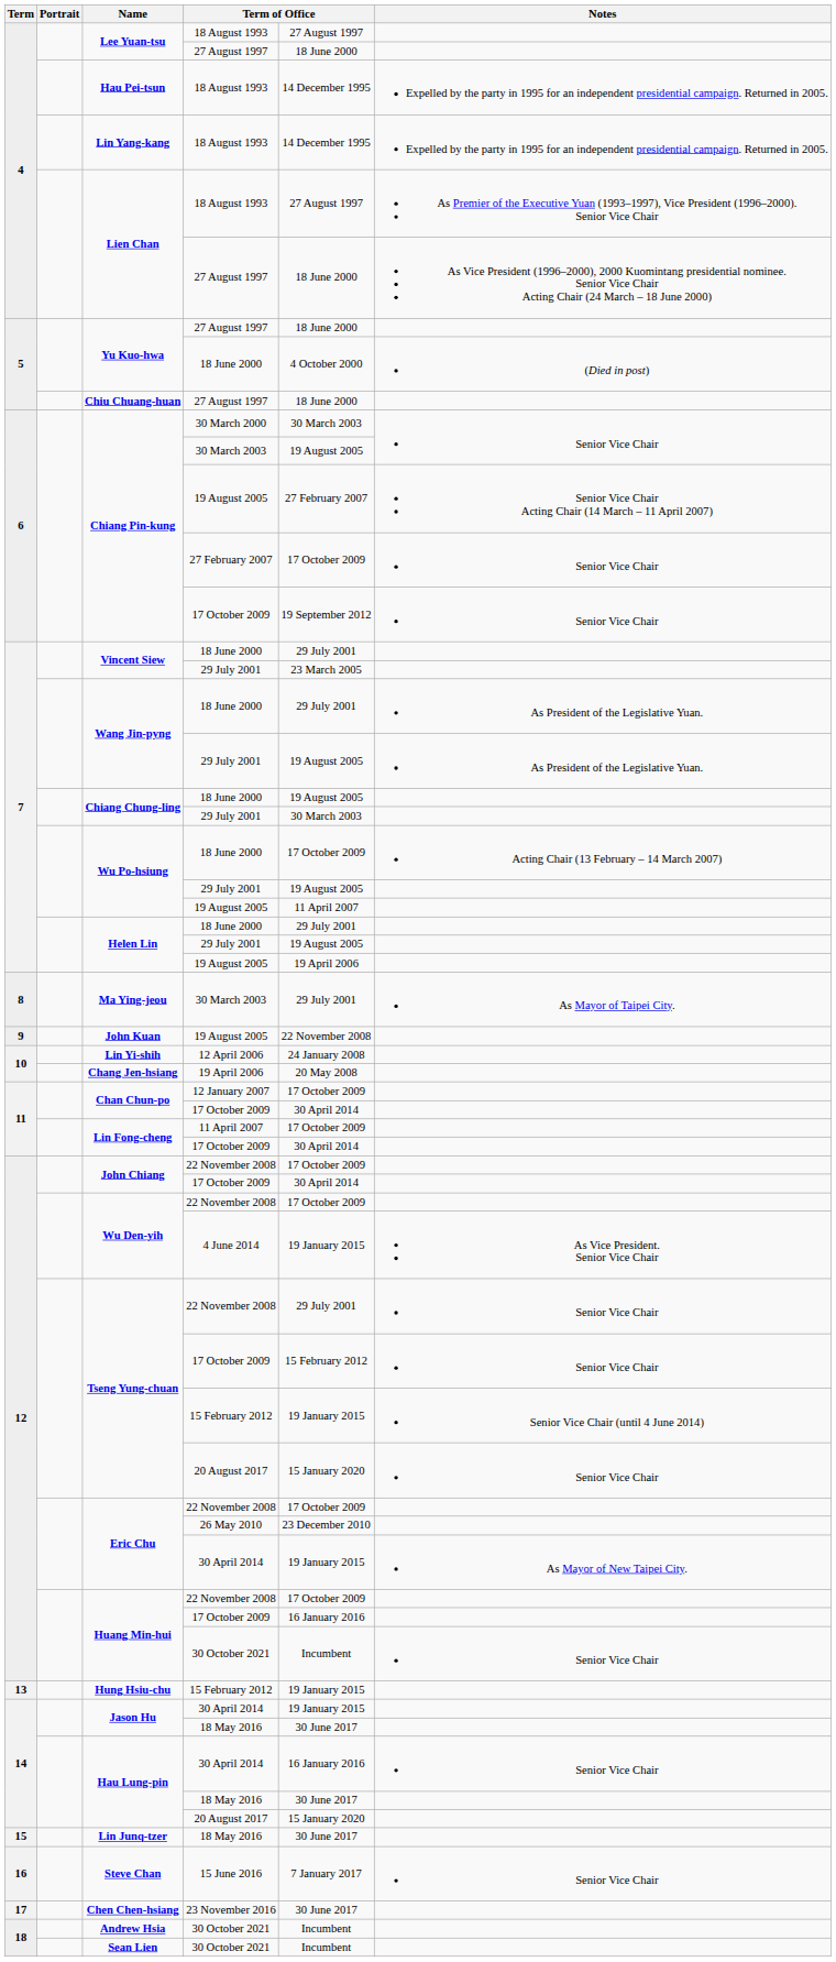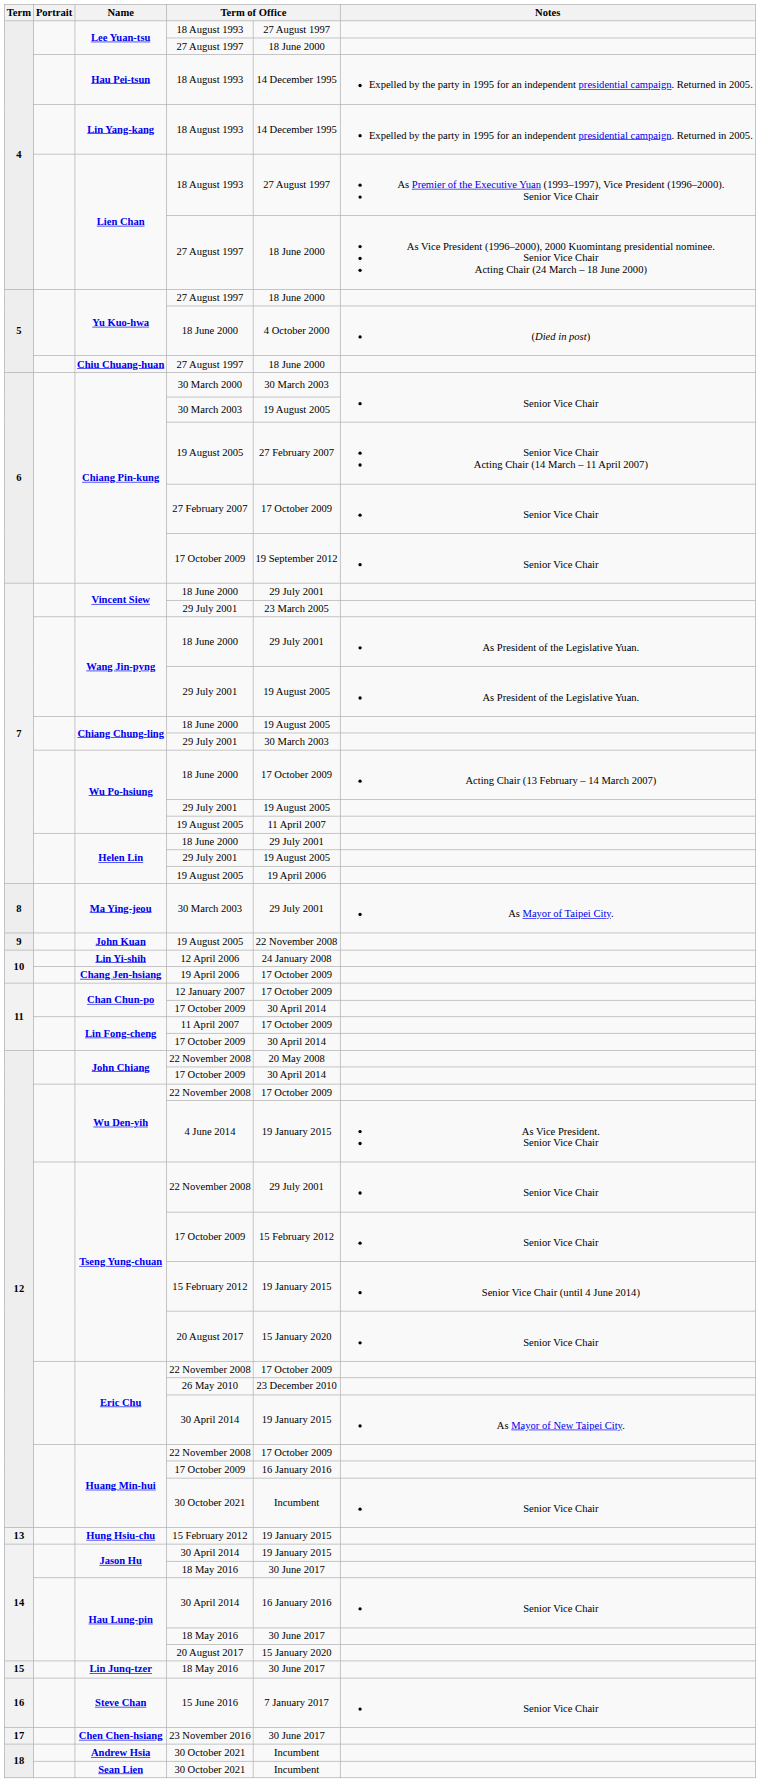Chang Jen-hsiang | column 5: 20 May 2008 -> 17 October 2009
John Chiang / 22 November 2008 | column 5: 17 October 2009 -> 20 May 2008
